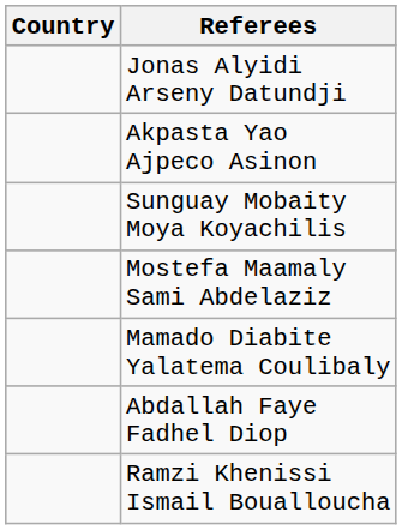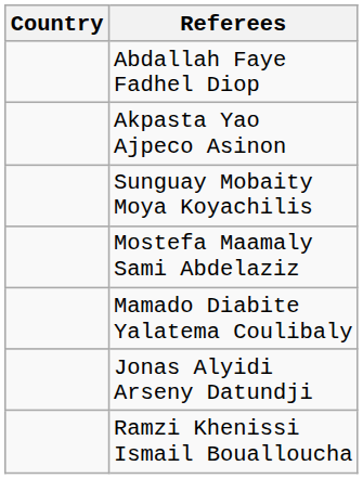rows swapped: Jonas Alyidi Arseny Datundji <-> Abdallah Faye Fadhel Diop
